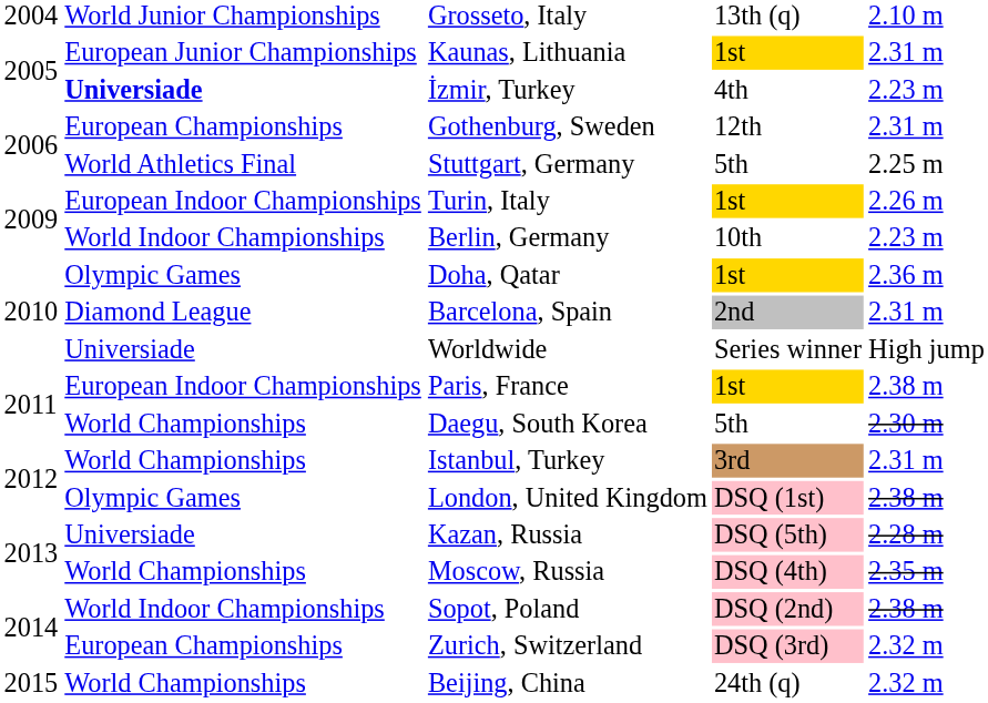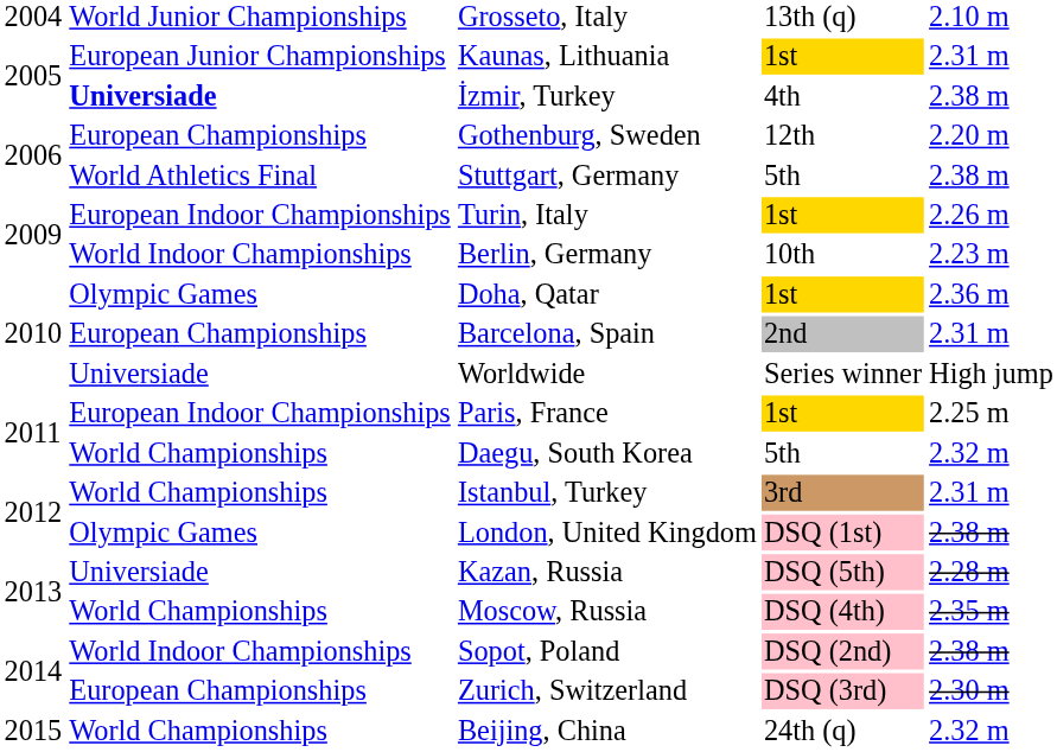İzmir, Turkey | column 5: 2.23 m -> 2.38 m
Gothenburg, Sweden | column 5: 2.31 m -> 2.20 m
Stuttgart, Germany | column 5: 2.25 m -> 2.38 m
Barcelona, Spain | column 2: Diamond League -> European Championships
Paris, France | column 5: 2.38 m -> 2.25 m
Daegu, South Korea | column 5: 2.30 m -> 2.32 m
Zurich, Switzerland | column 5: 2.32 m -> 2.30 m
